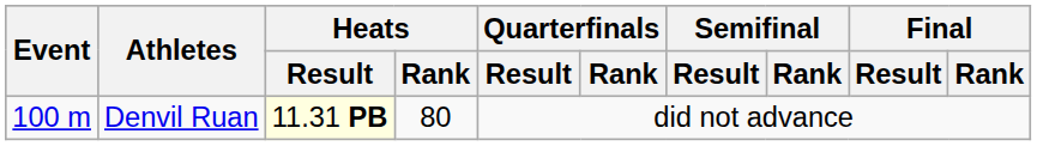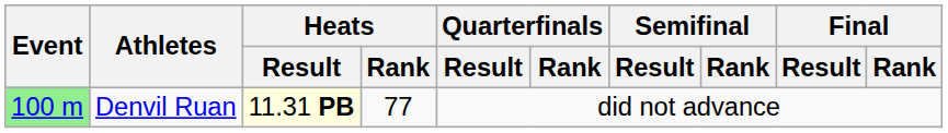Denvil Ruan | Event: no background -> lightgreen background
Denvil Ruan | Heats / Rank: 80 -> 77
